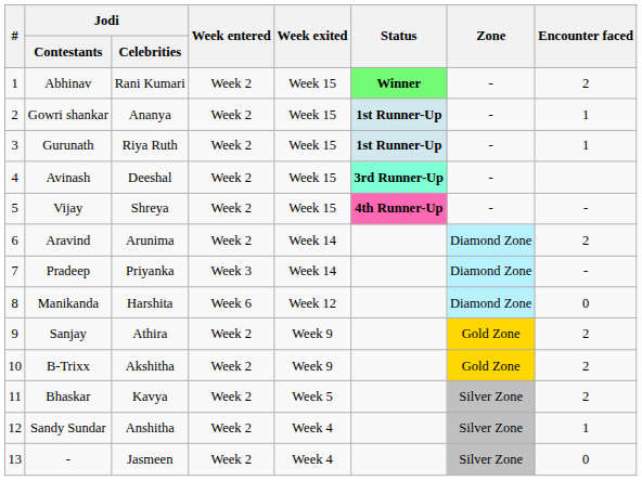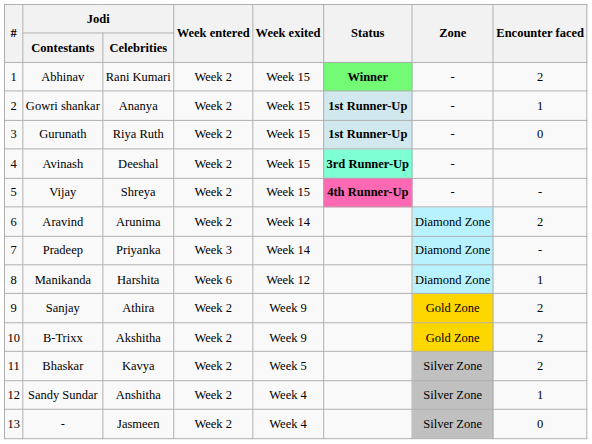Gurunath | Encounter faced: 1 -> 0
Manikanda | Encounter faced: 0 -> 1
